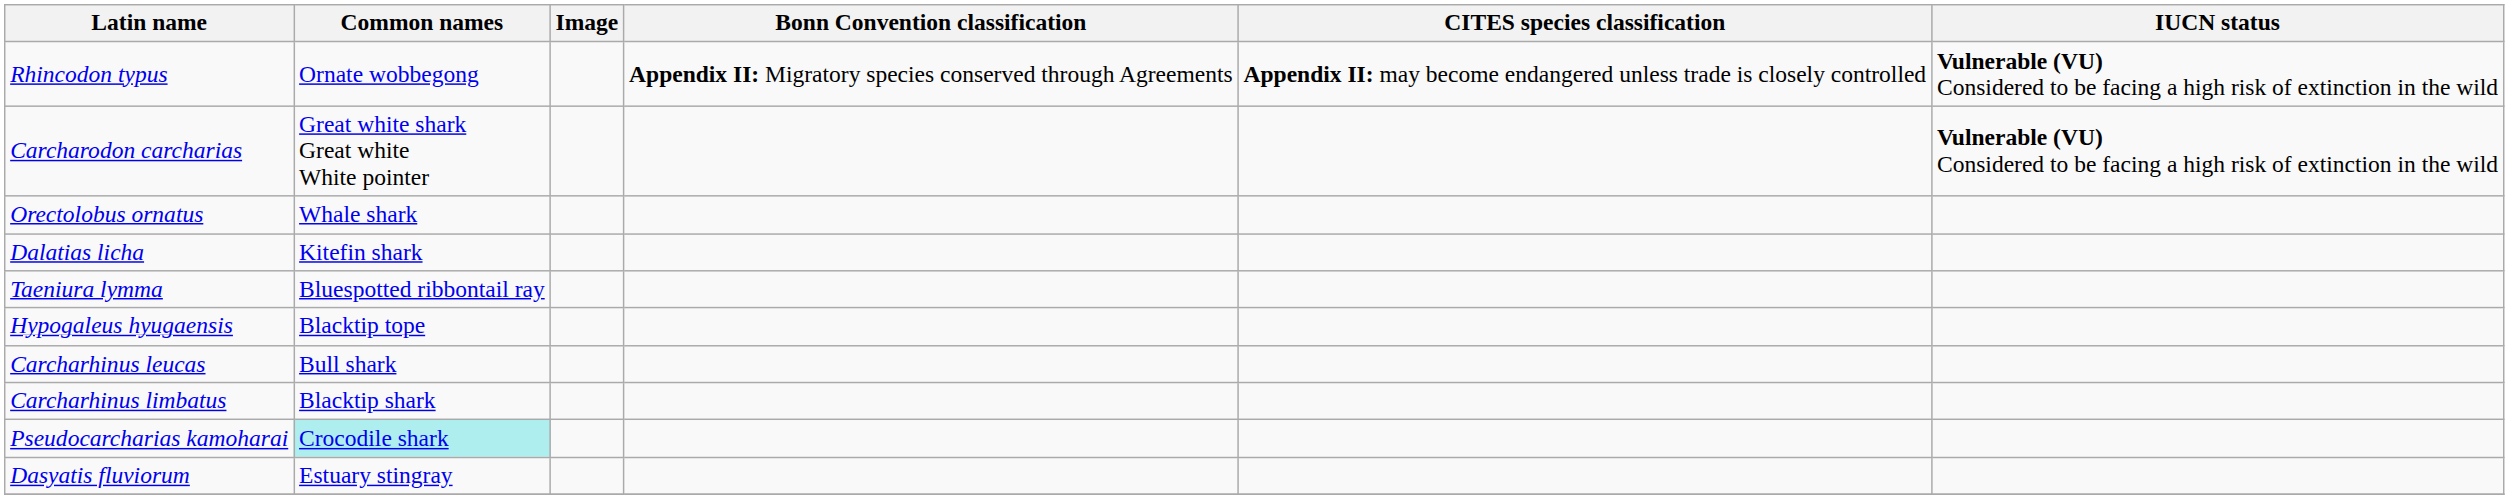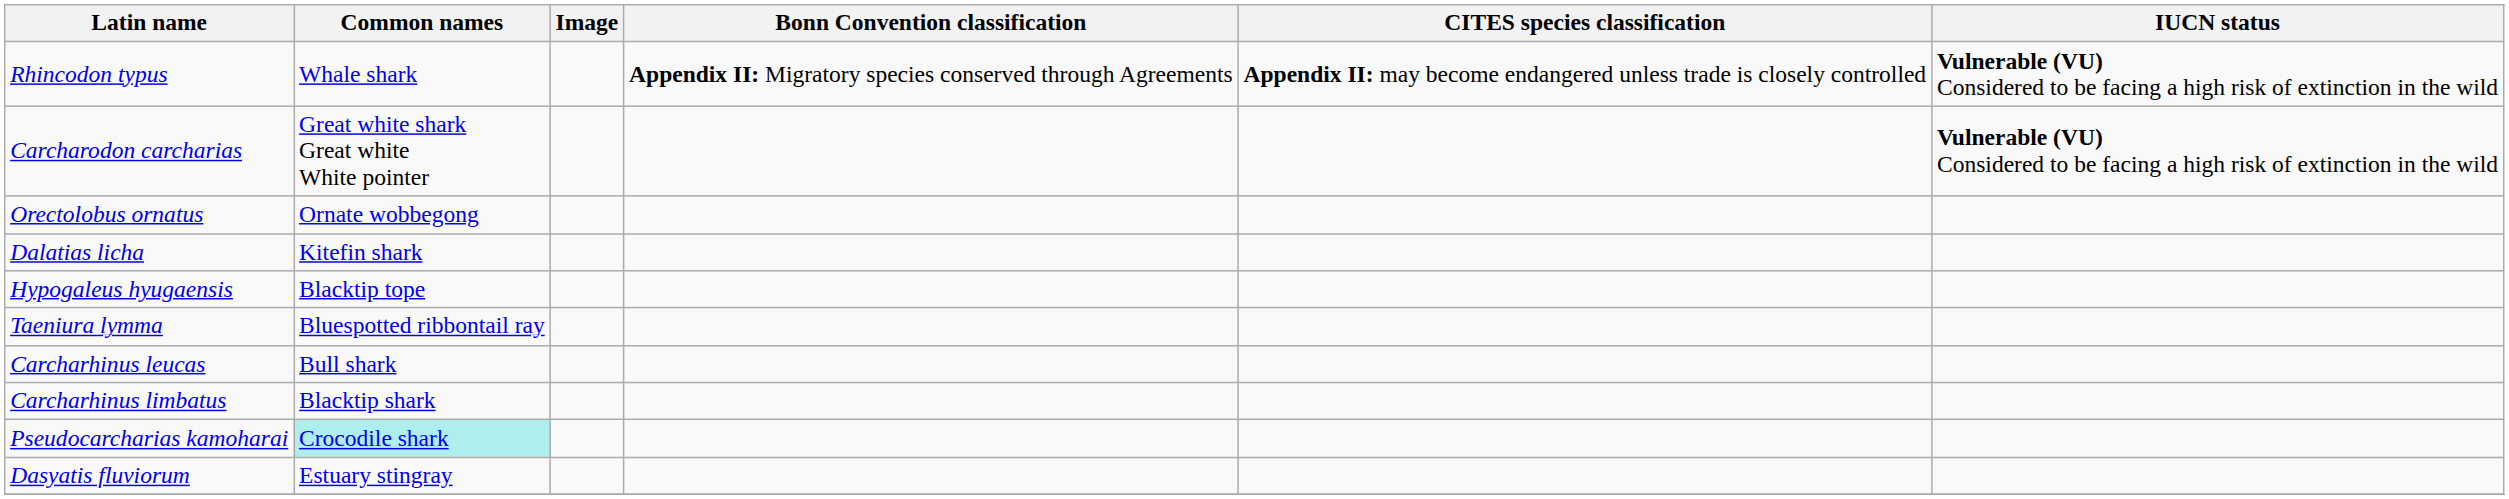Rhincodon typus | Common names: Ornate wobbegong -> Whale shark
Orectolobus ornatus | Common names: Whale shark -> Ornate wobbegong
rows swapped: Hypogaleus hyugaensis <-> Taeniura lymma
